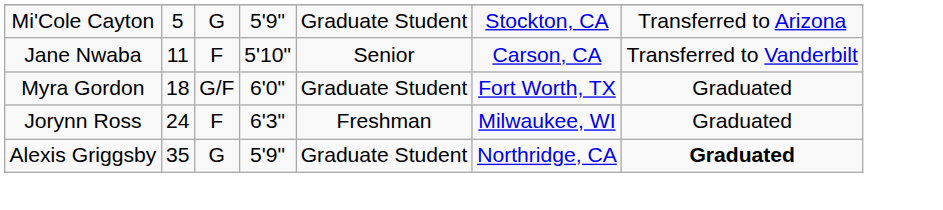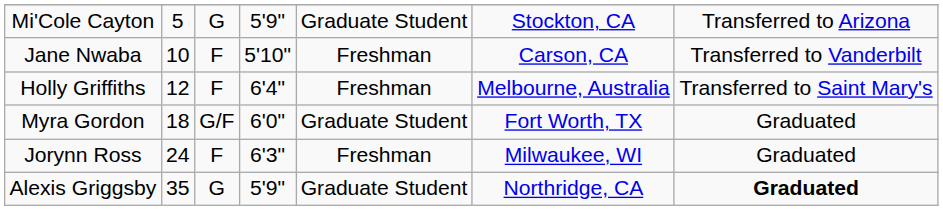Jane Nwaba | column 2: 11 -> 10
Jane Nwaba | column 5: Senior -> Freshman
+ row: Holly Griffiths | 12 | F | 6'4" | Freshman | Melbourne, Australia | Transferred to Saint Mary's
